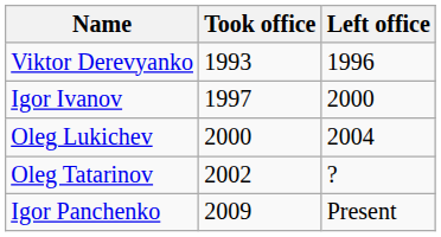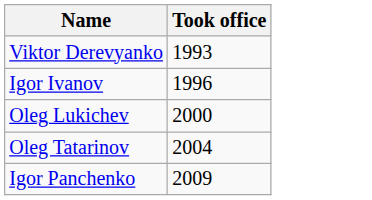- column: Left office | 1996 | 2000 | 2004 | ? | Present
Igor Ivanov | Took office: 1997 -> 1996
Oleg Tatarinov | Took office: 2002 -> 2004
